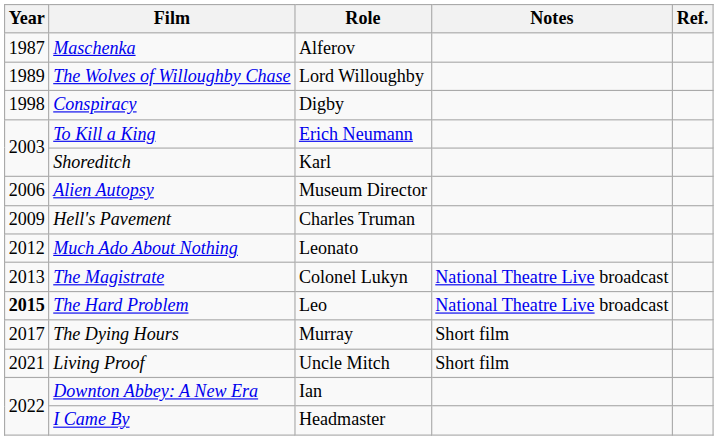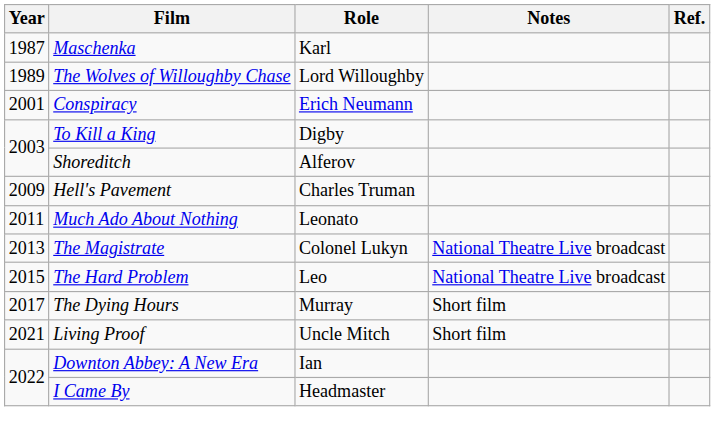Maschenka | Role: Alferov -> Karl
Conspiracy | Year: 1998 -> 2001
Conspiracy | Role: Digby -> Erich Neumann
To Kill a King | Role: Erich Neumann -> Digby
Shoreditch | Role: Karl -> Alferov
- row: 2006 | Alien Autopsy | Museum Director
Much Ado About Nothing | Year: 2012 -> 2011
The Hard Problem | Year: bold -> normal
